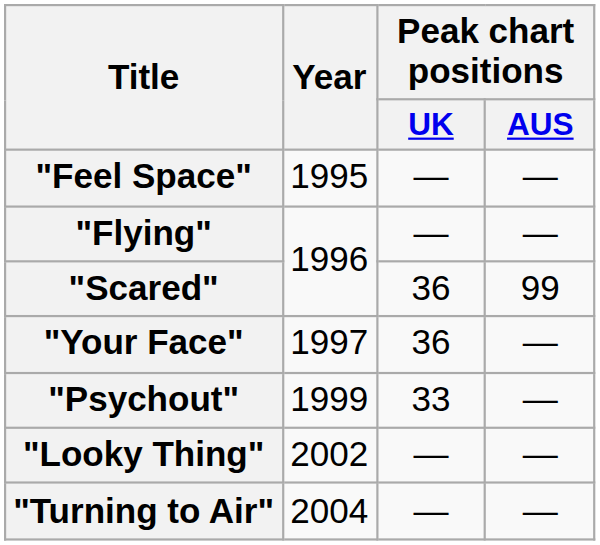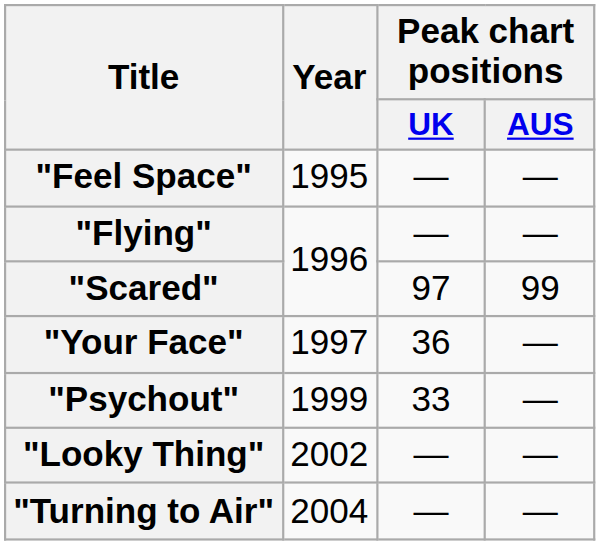"Scared" | Peak chart positions / UK: 36 -> 97
